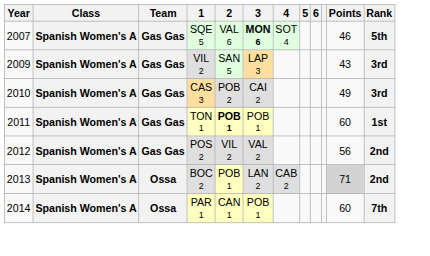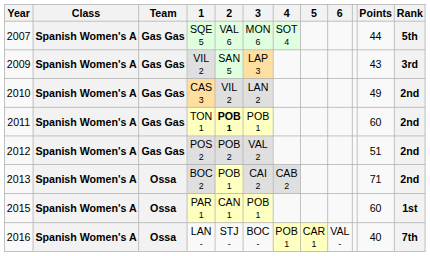SQE 5 | 3: bold -> normal
SQE 5 | Points: 46 -> 44
CAS 3 | 2: POB 2 -> VIL 2
CAS 3 | 3: CAI 2 -> LAN 2
CAS 3 | Rank: 3rd -> 2nd
TON 1 | Rank: 1st -> 2nd
POS 2 | 2: VIL 2 -> POB 2
POS 2 | Points: 56 -> 51
BOC 2 | 3: LAN 2 -> CAI 2
BOC 2 | Points: lightgrey background -> no background
PAR 1 | Year: 2014 -> 2015
PAR 1 | Rank: 7th -> 1st
+ row: 2016 | Spanish Women's A | Ossa | LAN - | STJ - | BOC - | POB 1 | CAR 1 | VAL - | 40 | 7th
